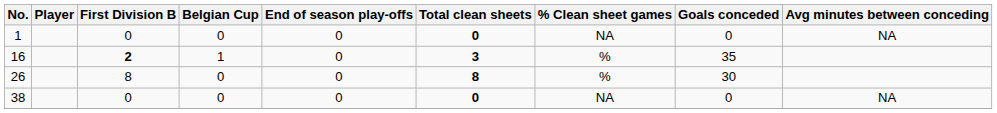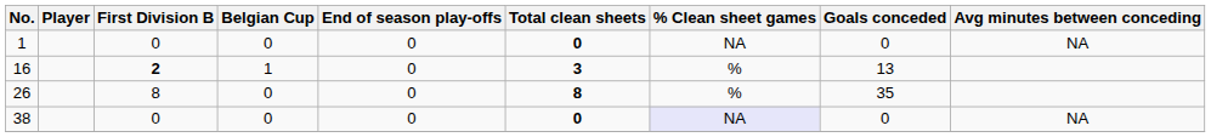16 | Goals conceded: 35 -> 13
26 | Goals conceded: 30 -> 35
38 | % Clean sheet games: no background -> lavender background
